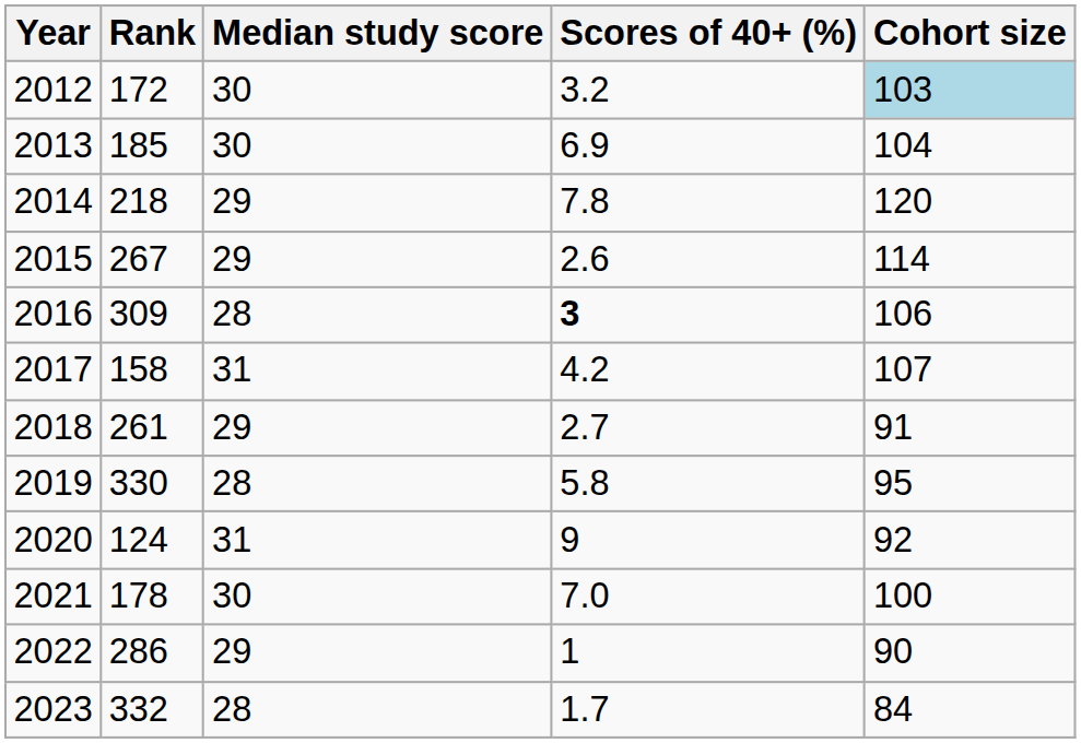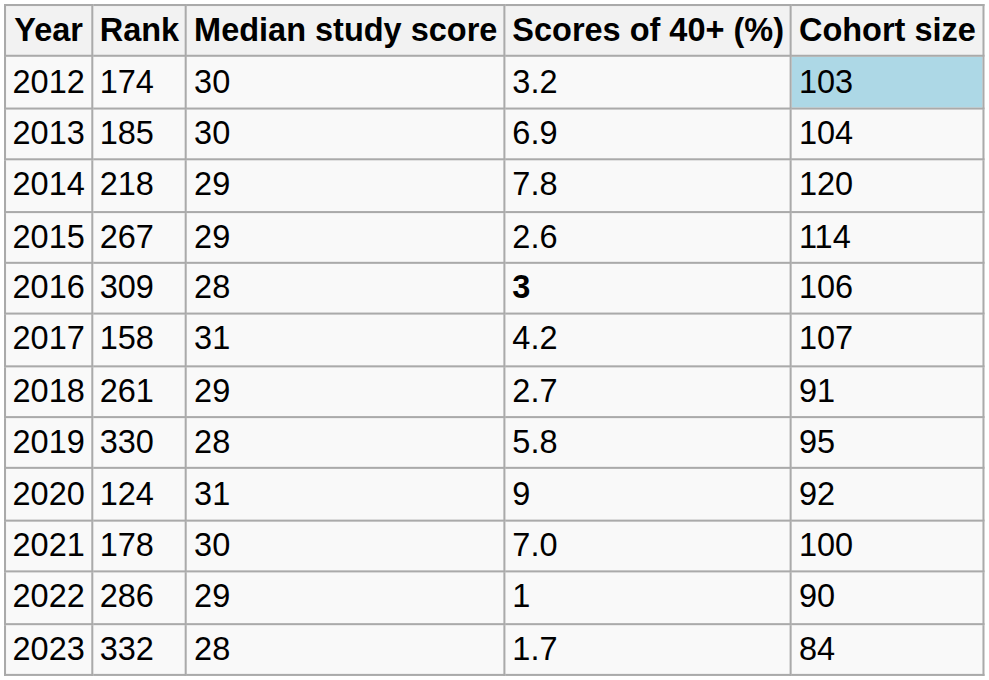2012 | Rank: 172 -> 174
